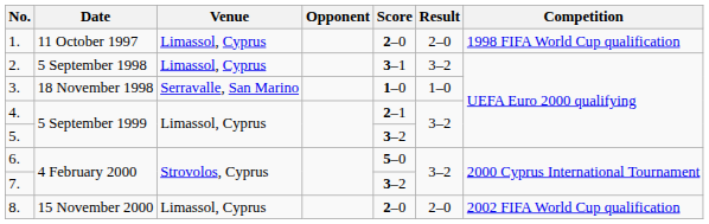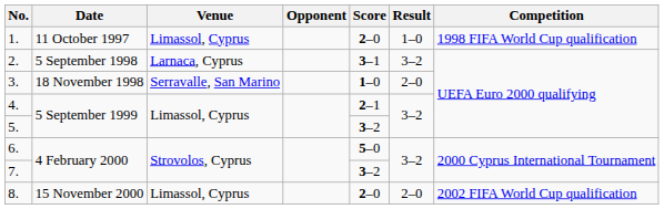1. | Result: 2–0 -> 1–0
2. | Venue: Limassol, Cyprus -> Larnaca, Cyprus
3. | Result: 1–0 -> 2–0
